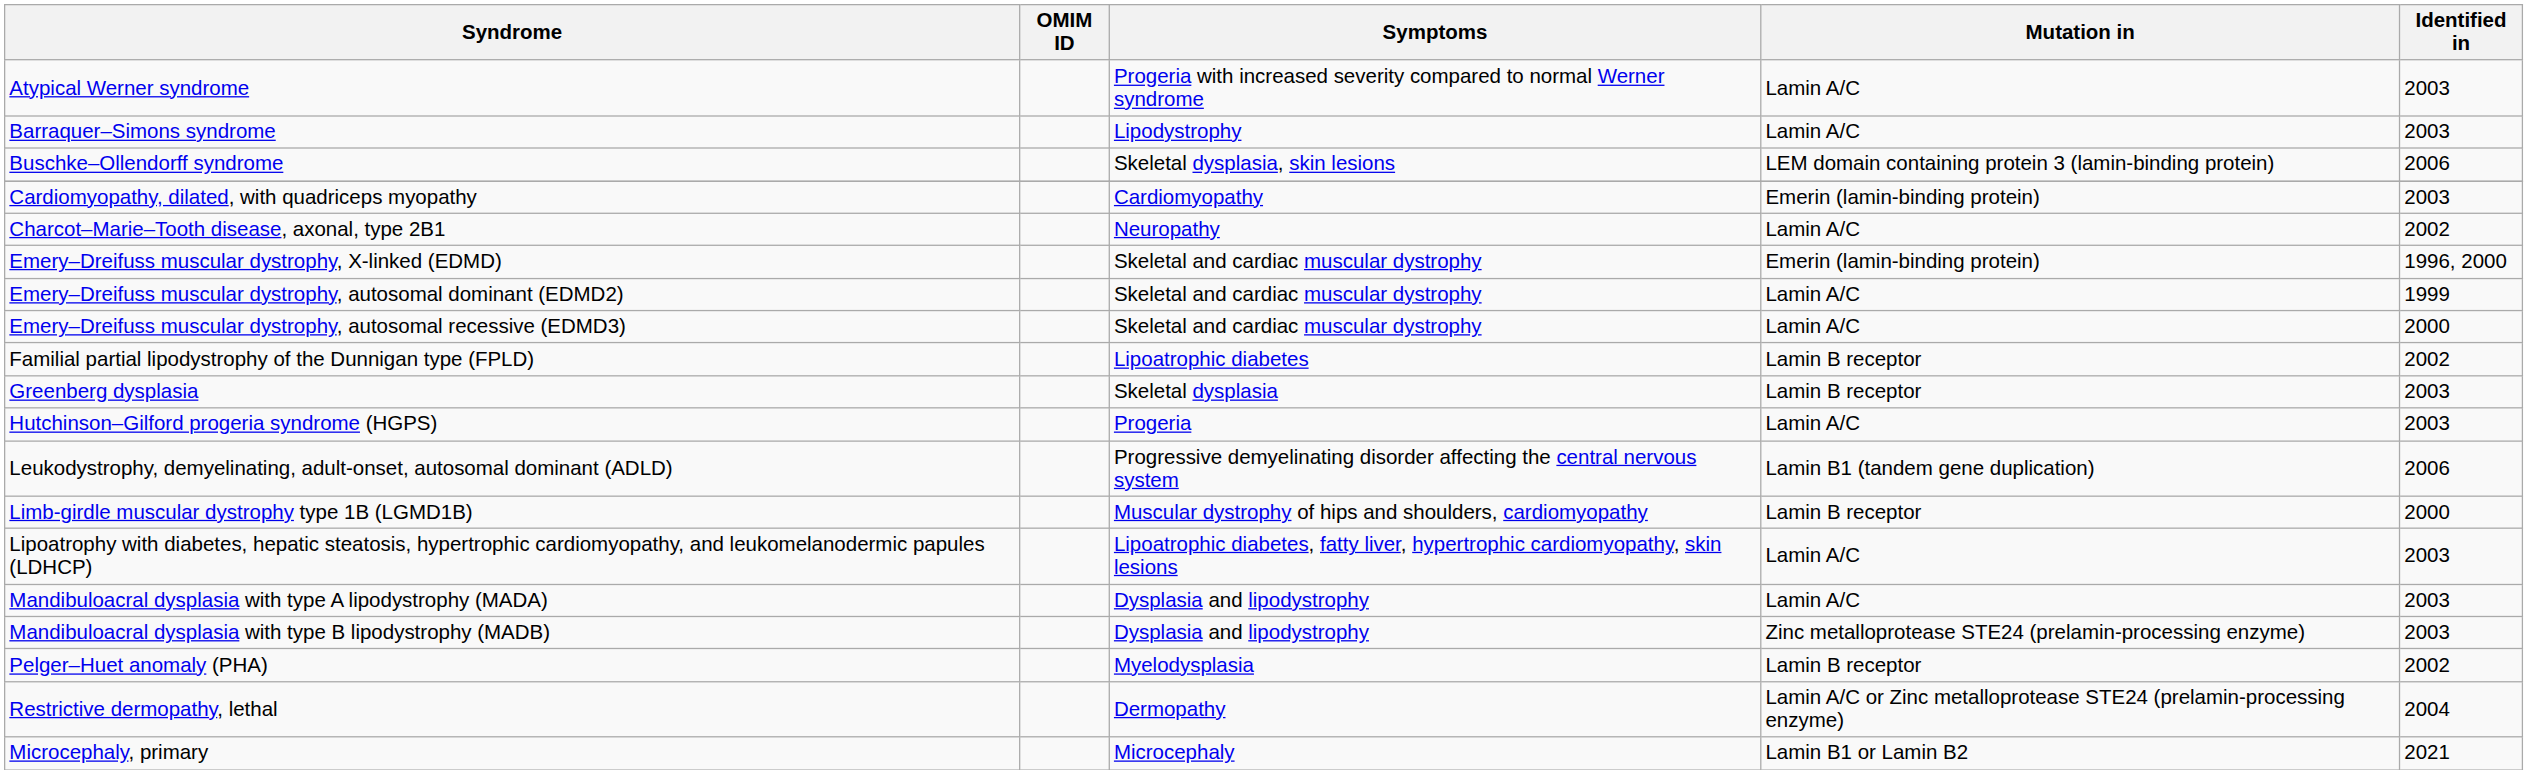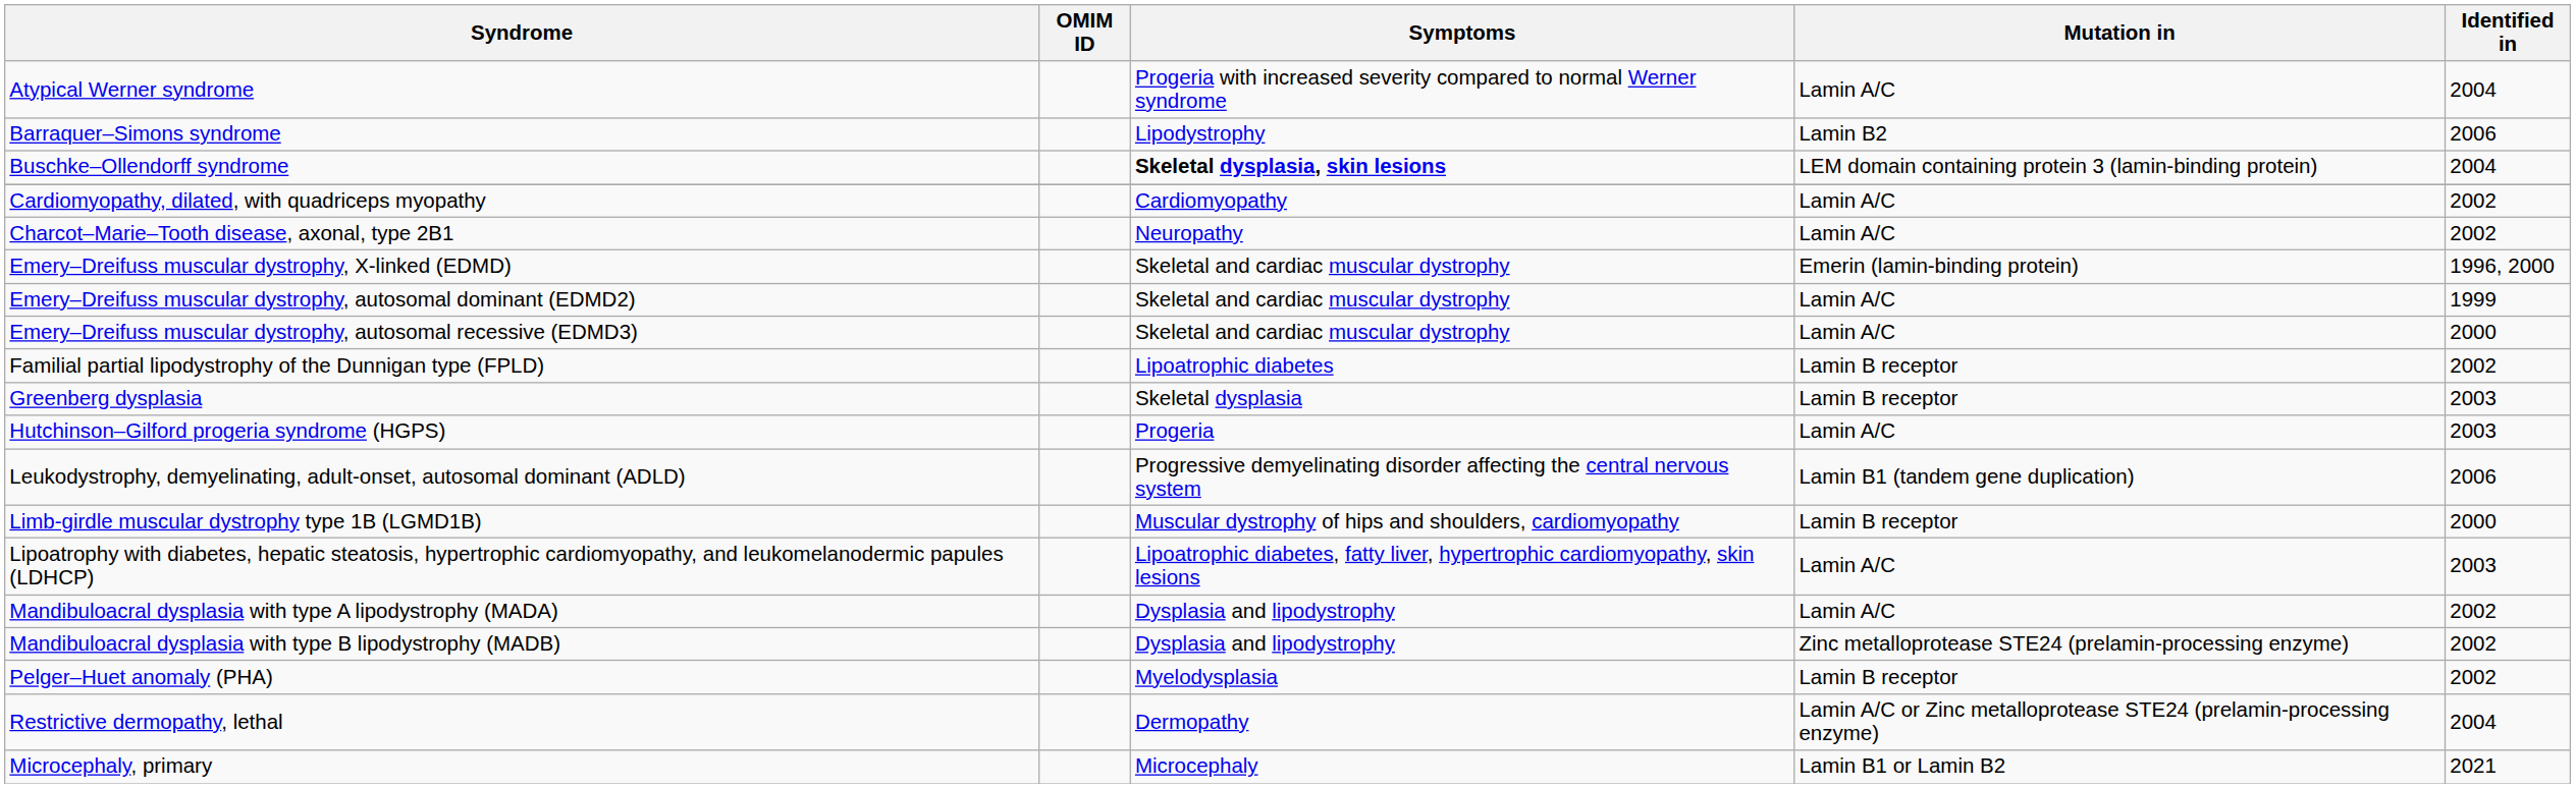Atypical Werner syndrome | Identified in: 2003 -> 2004
Barraquer–Simons syndrome | Mutation in: Lamin A/C -> Lamin B2
Barraquer–Simons syndrome | Identified in: 2003 -> 2006
Buschke–Ollendorff syndrome | Symptoms: normal -> bold
Buschke–Ollendorff syndrome | Identified in: 2006 -> 2004
Cardiomyopathy, dilated, with quadriceps myopathy | Mutation in: Emerin (lamin-binding protein) -> Lamin A/C
Cardiomyopathy, dilated, with quadriceps myopathy | Identified in: 2003 -> 2002
Mandibuloacral dysplasia with type A lipodystrophy (MADA) | Identified in: 2003 -> 2002
Mandibuloacral dysplasia with type B lipodystrophy (MADB) | Identified in: 2003 -> 2002
